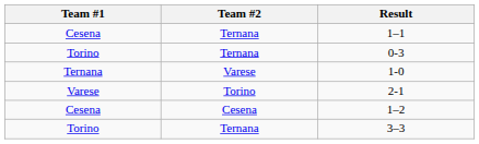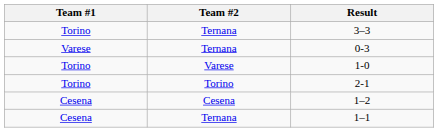rows swapped: 1–1 <-> 3–3
0-3 | Team #1: Torino -> Varese
1-0 | Team #1: Ternana -> Torino
2-1 | Team #1: Varese -> Torino
